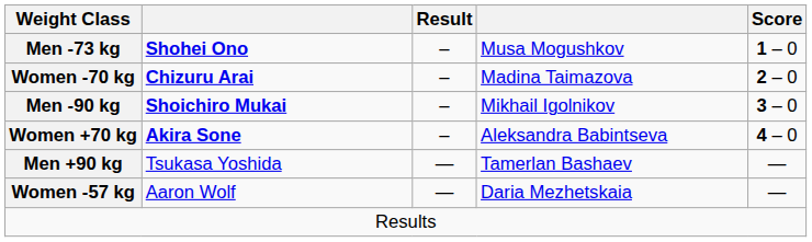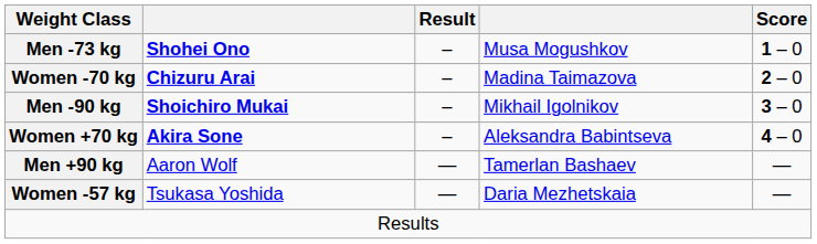Men +90 kg | column 2: Tsukasa Yoshida -> Aaron Wolf
Women -57 kg | column 2: Aaron Wolf -> Tsukasa Yoshida
